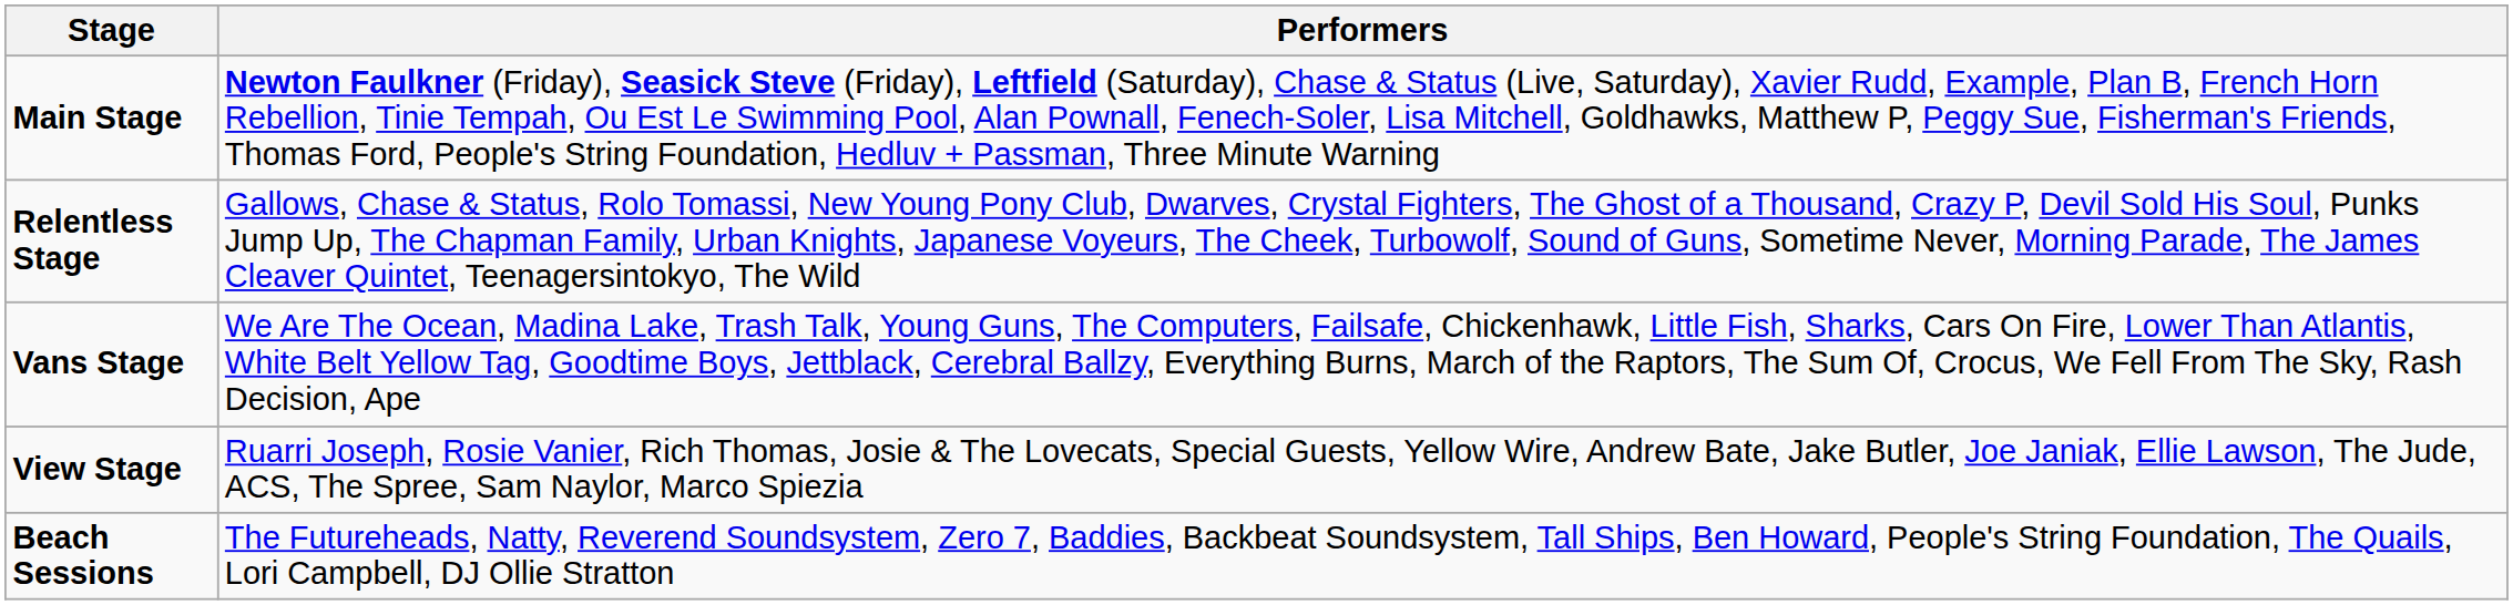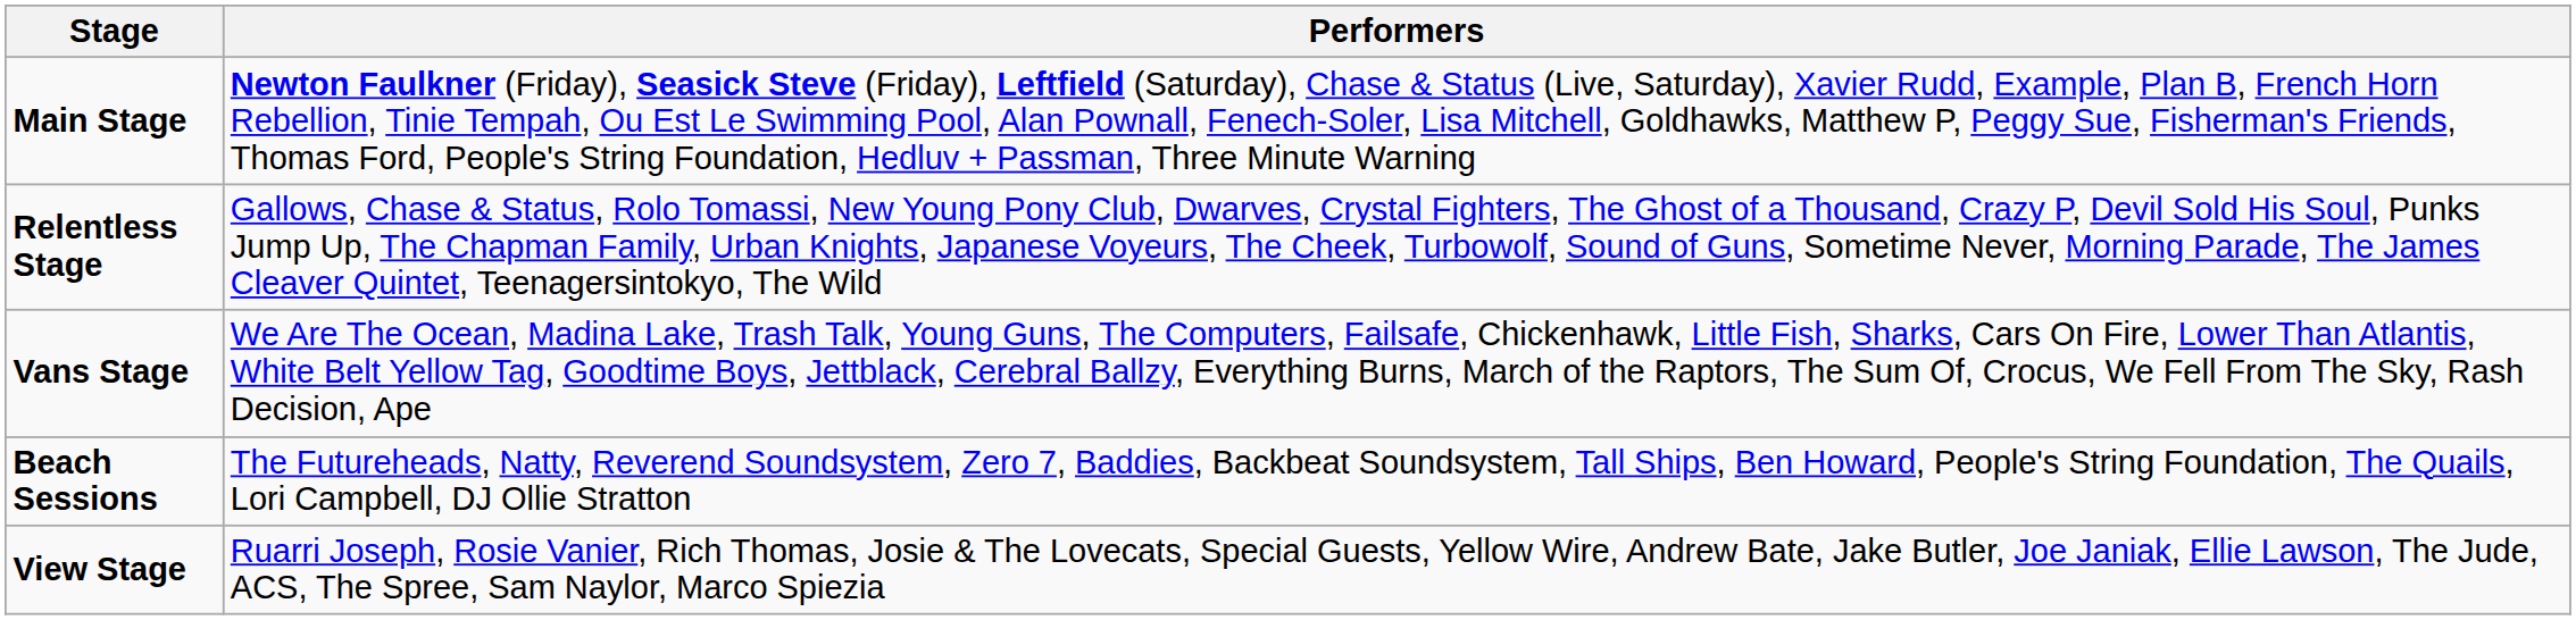rows swapped: View Stage <-> Beach Sessions
